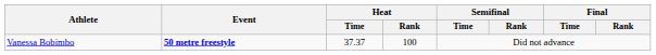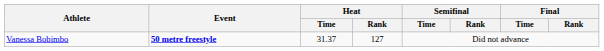Vanessa Bobimbo | Heat / Time: 37.37 -> 31.37
Vanessa Bobimbo | Heat / Rank: 100 -> 127
